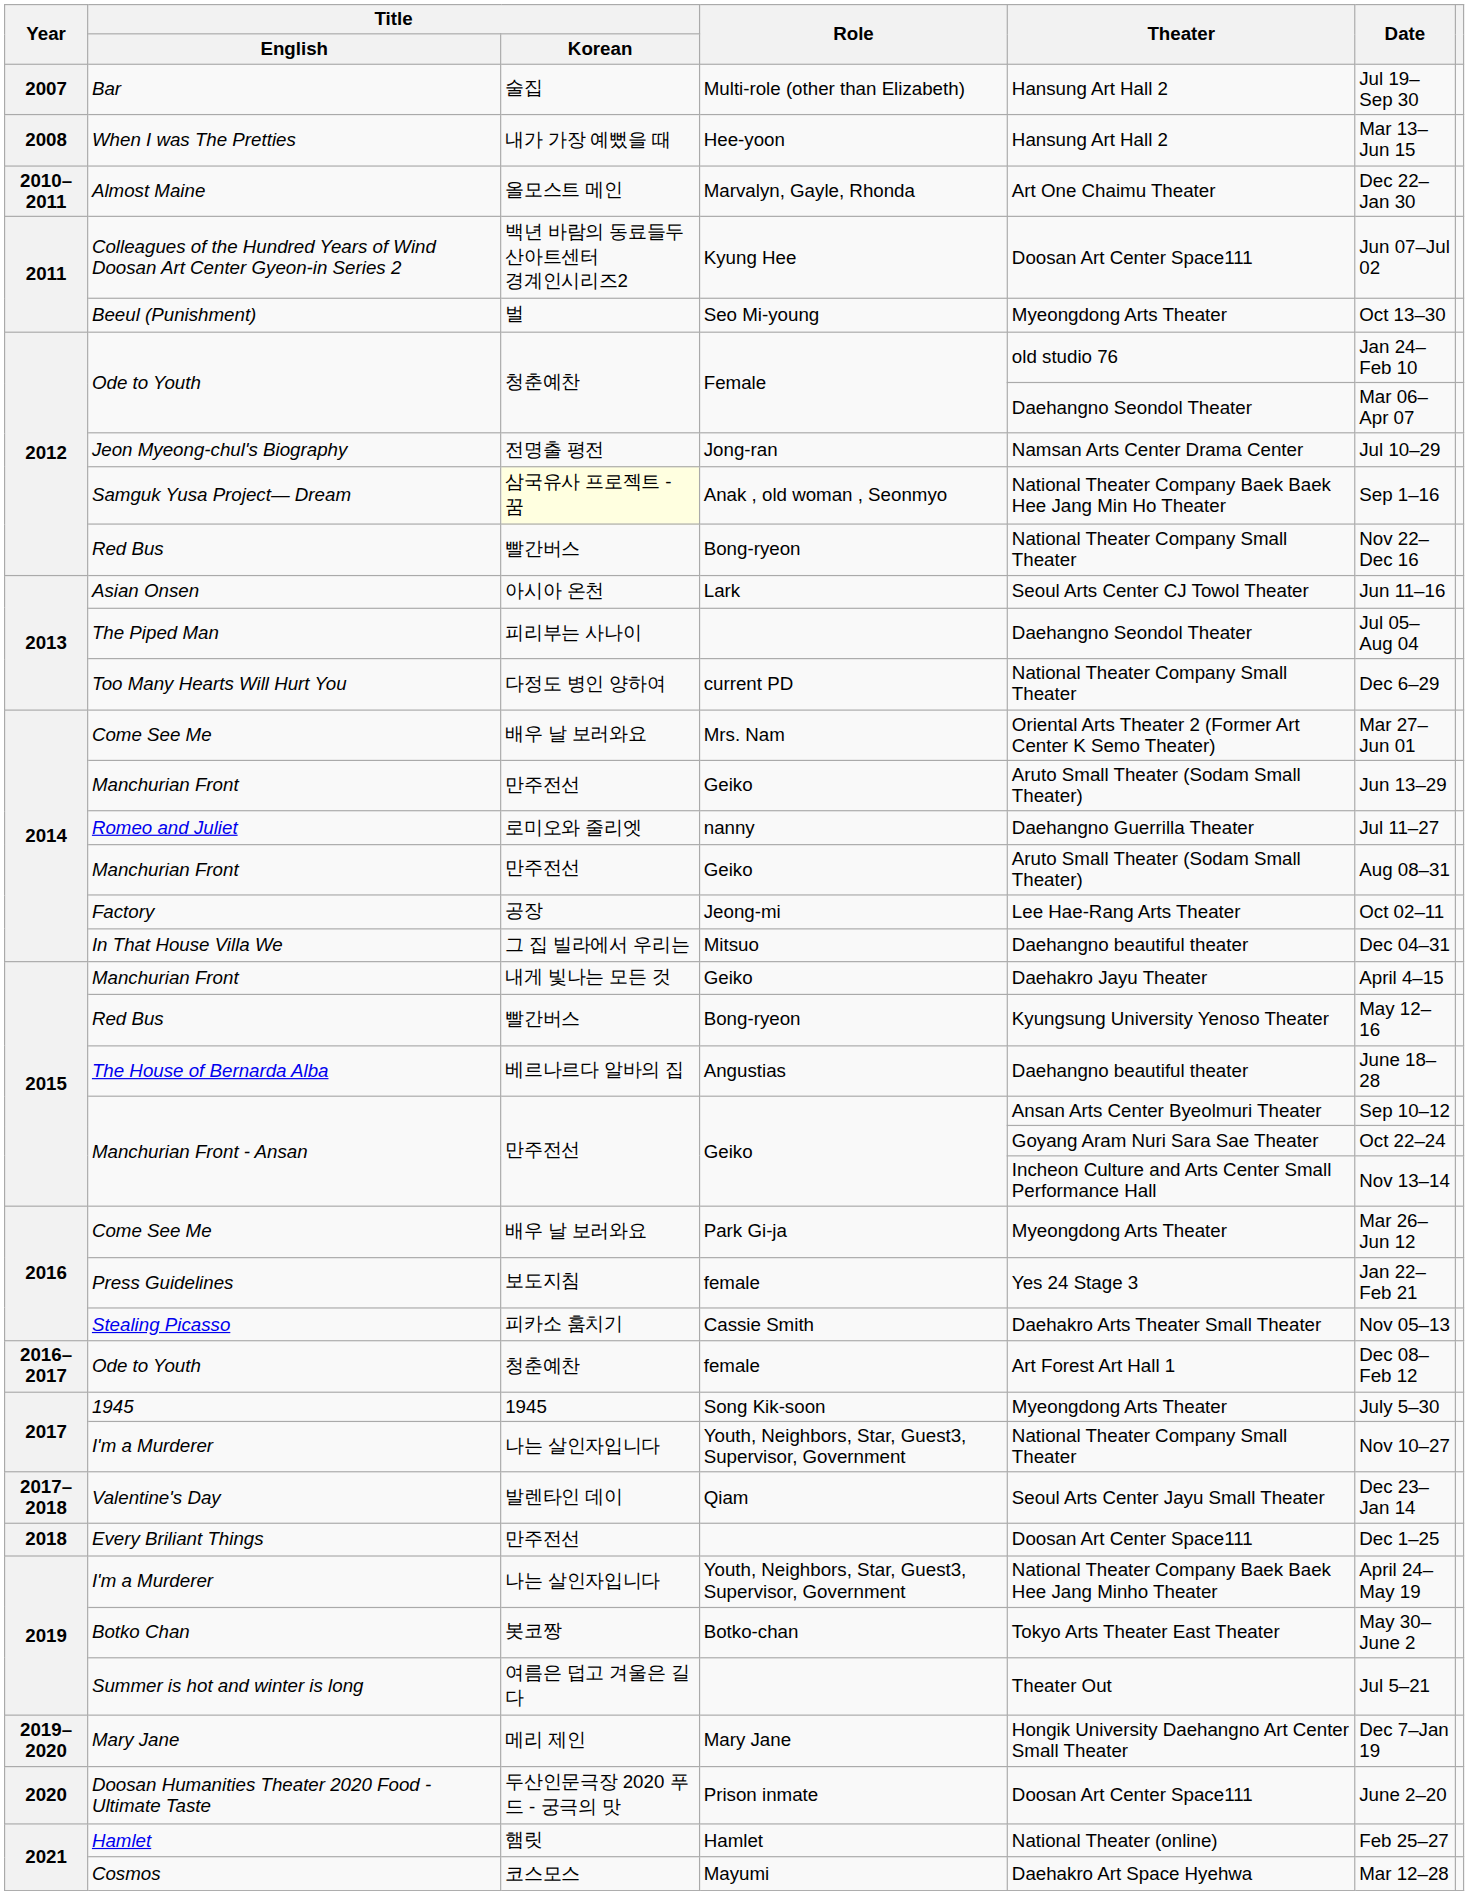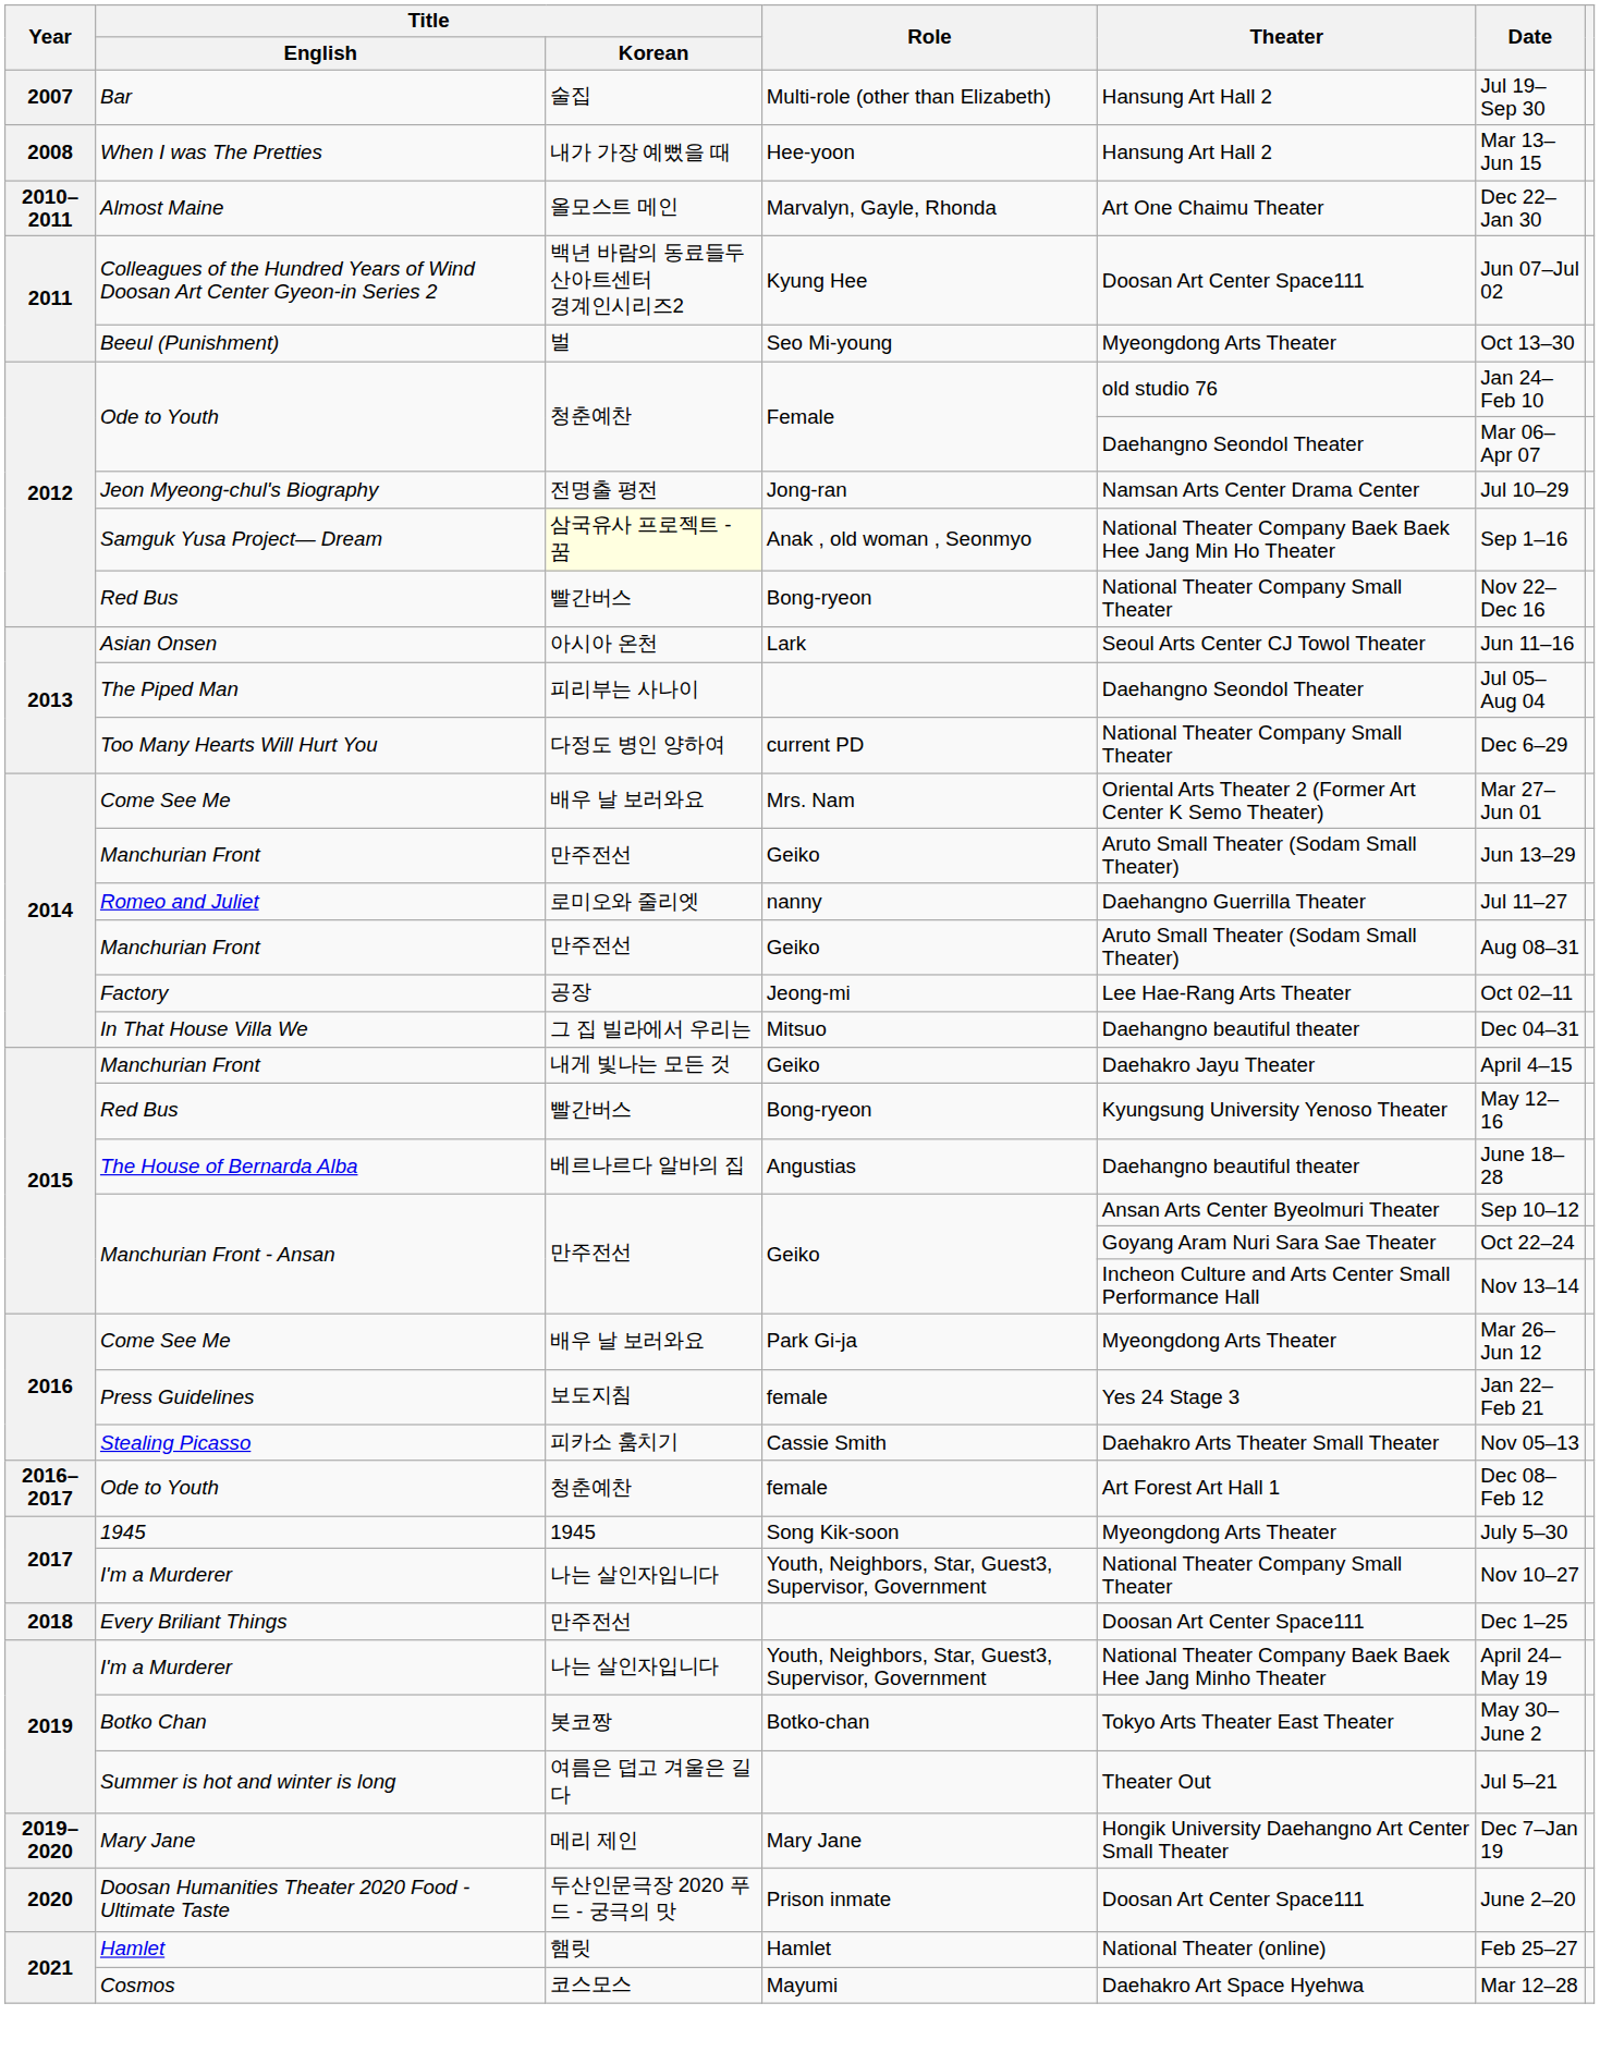- row: 2017–2018 | Valentine's Day | 발렌타인 데이 | Qiam | Seoul Arts Center Jayu Small Theater | Dec 23–Jan 14
